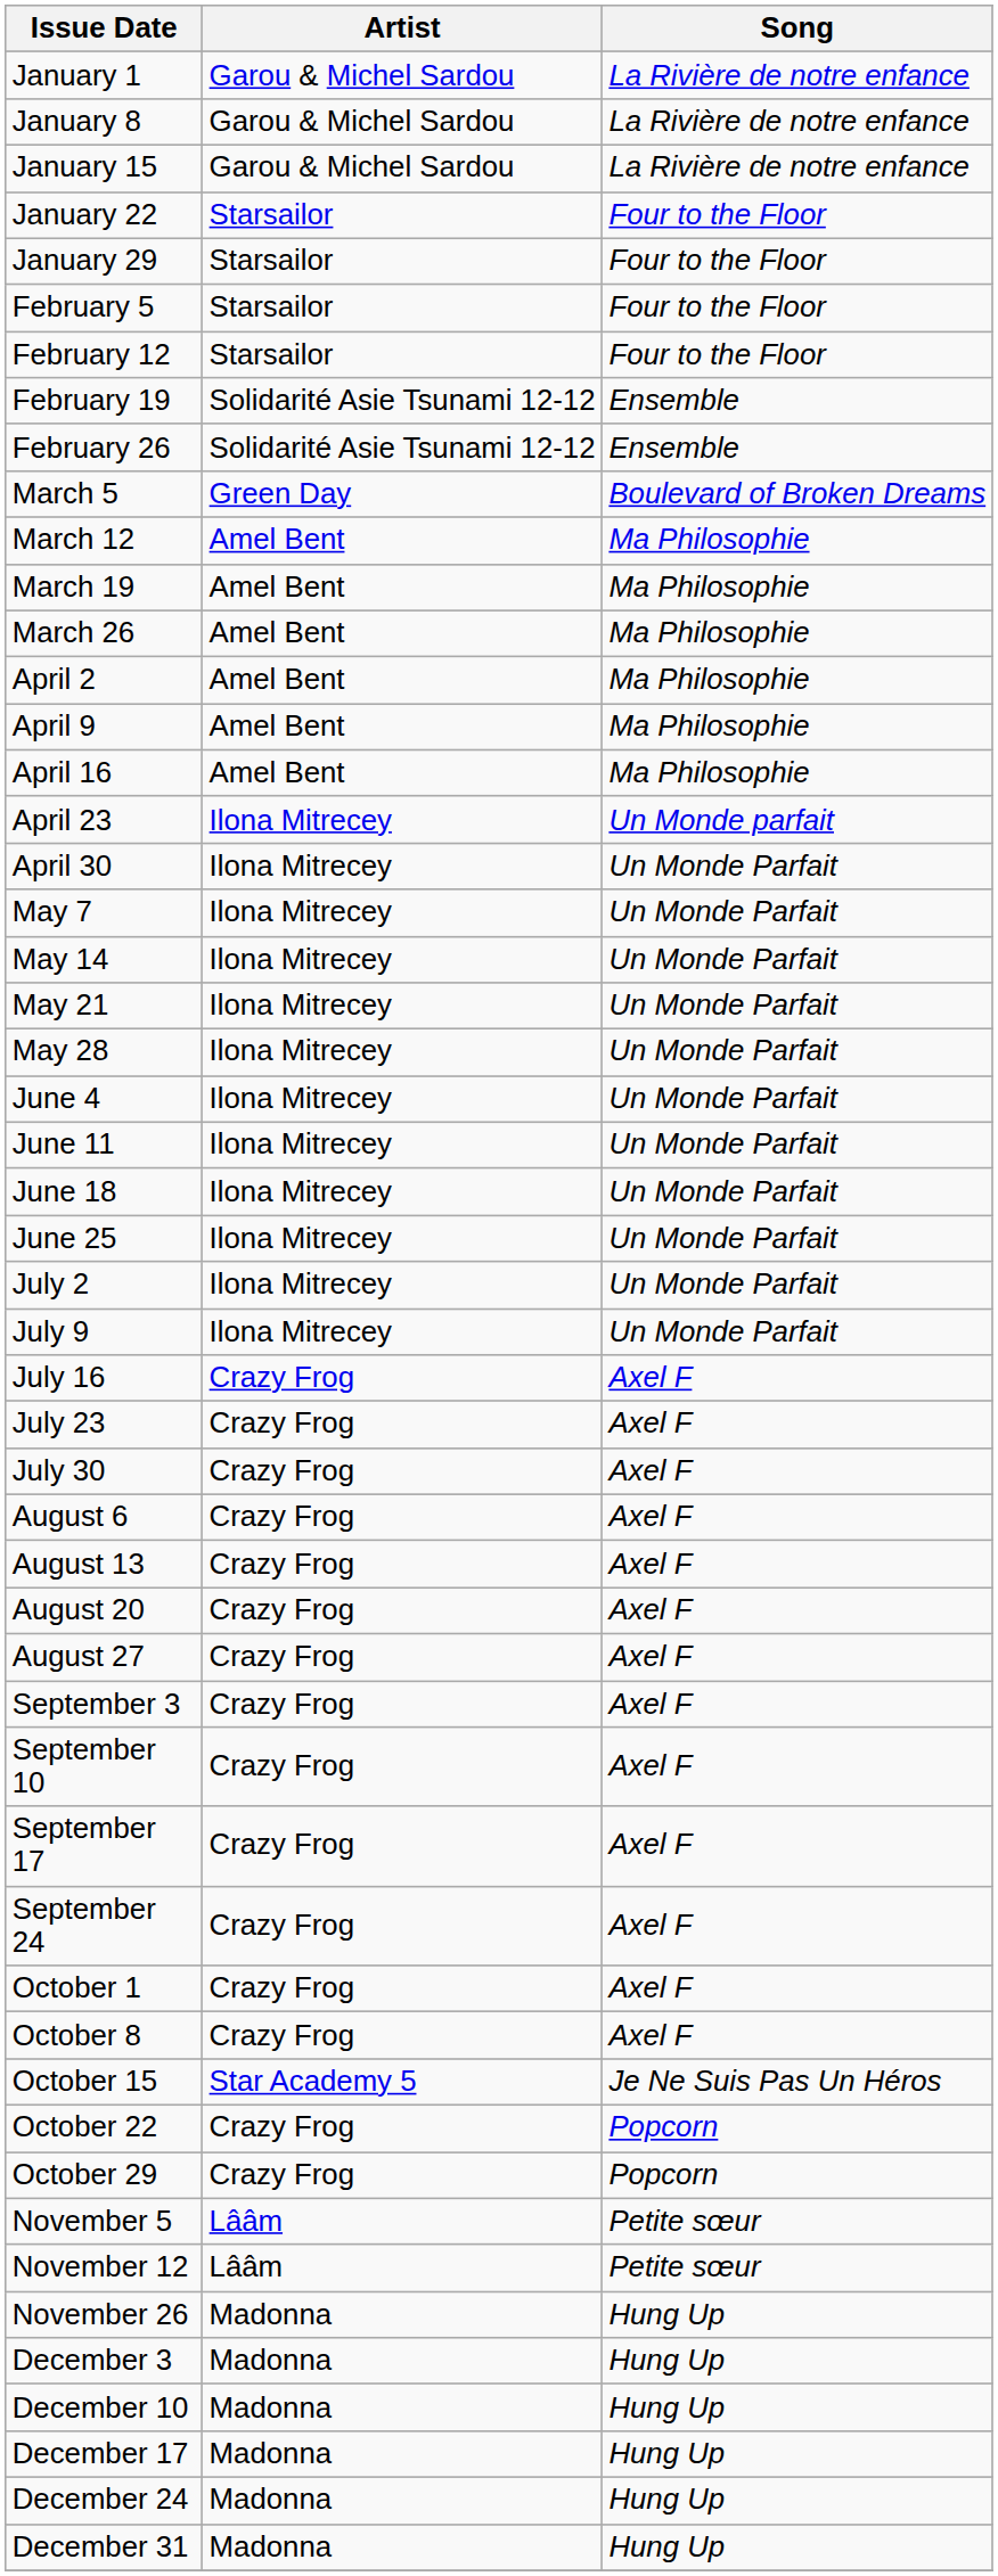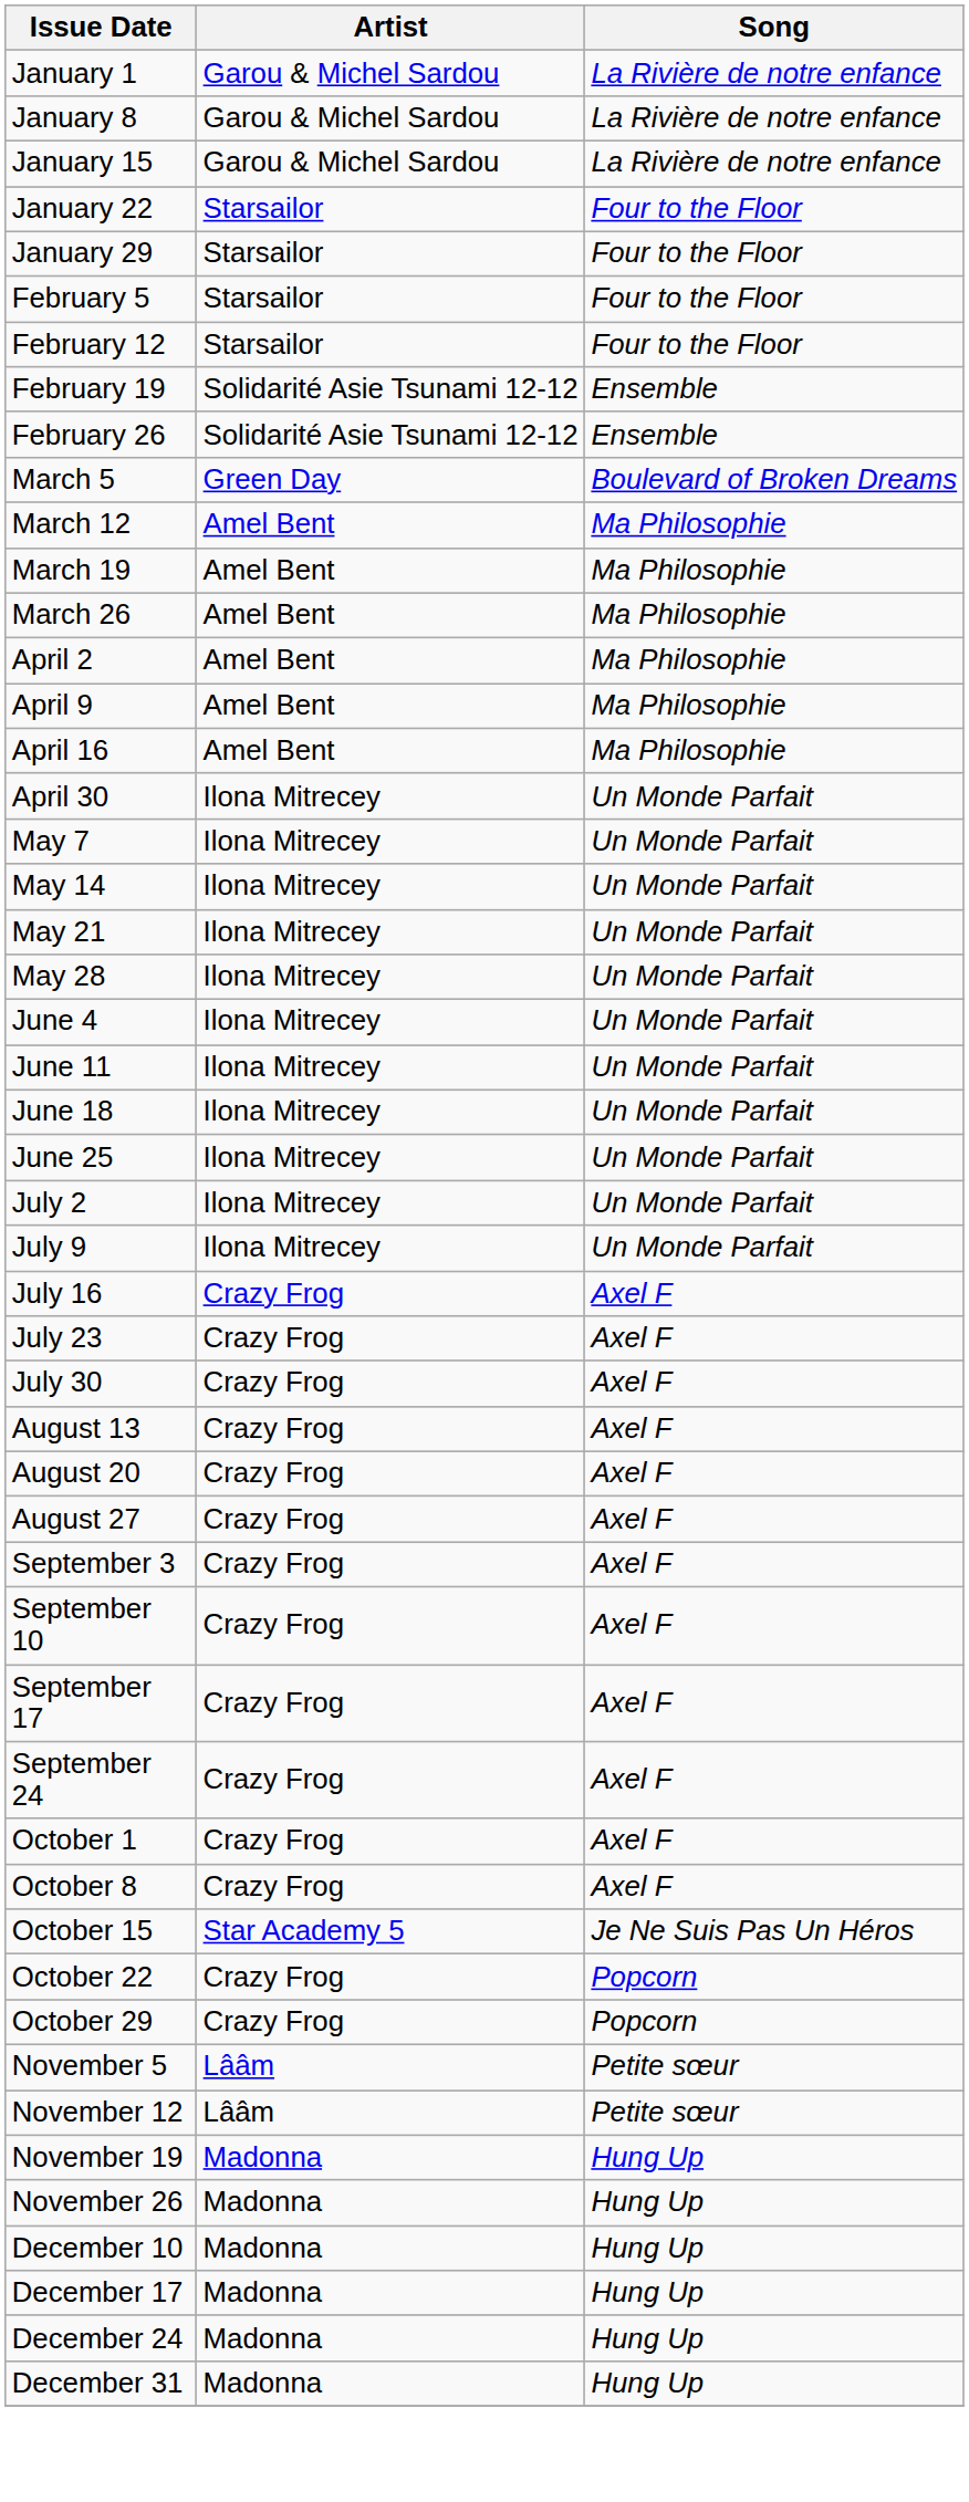- row: April 23 | Ilona Mitrecey | Un Monde parfait
- row: August 6 | Crazy Frog | Axel F
+ row: November 19 | Madonna | Hung Up
- row: December 3 | Madonna | Hung Up
